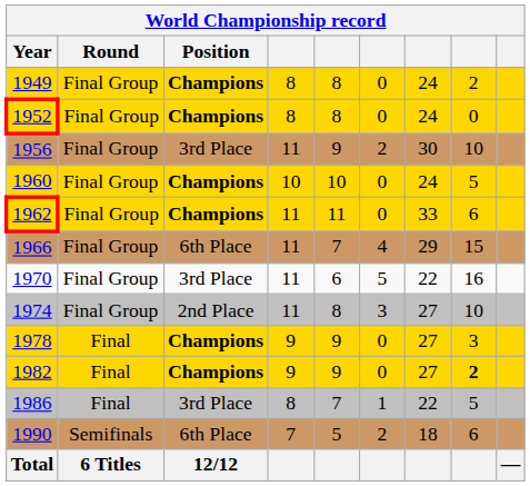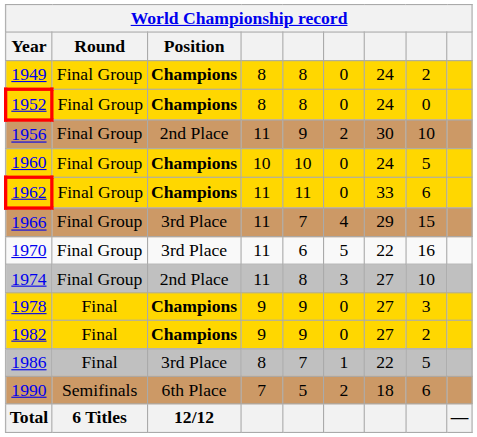1956 | Position: 3rd Place -> 2nd Place
1966 | Position: 6th Place -> 3rd Place
1982 | column 8: bold -> normal
